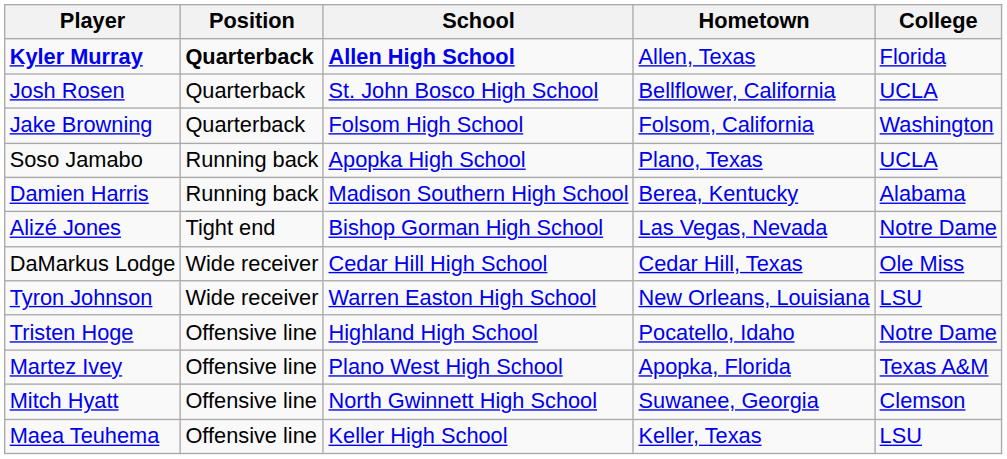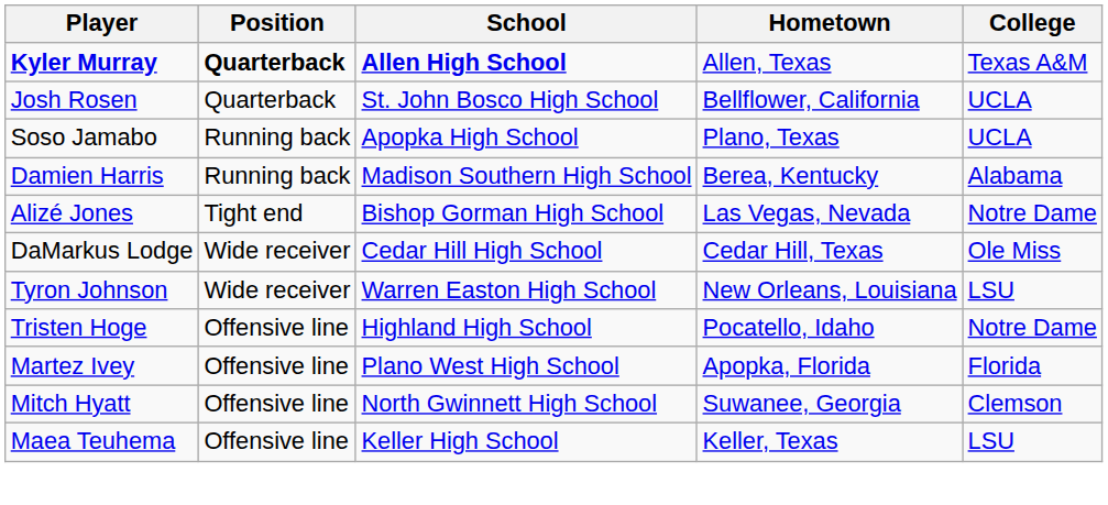Kyler Murray | College: Florida -> Texas A&M
- row: Jake Browning | Quarterback | Folsom High School | Folsom, California | Washington
Martez Ivey | College: Texas A&M -> Florida
